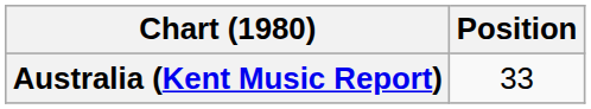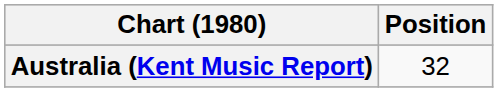Australia (Kent Music Report) | Position: 33 -> 32
